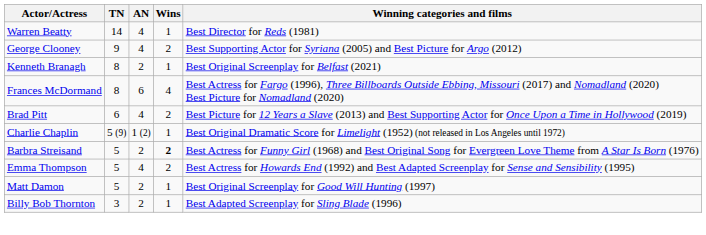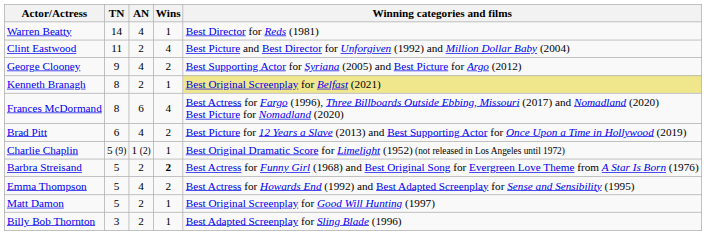+ row: Clint Eastwood | 11 | 2 | 4 | Best Picture and Best Director for Unforgiven (1992) and Million Dollar Baby (2004)
Kenneth Branagh | Winning categories and films: no background -> khaki background
